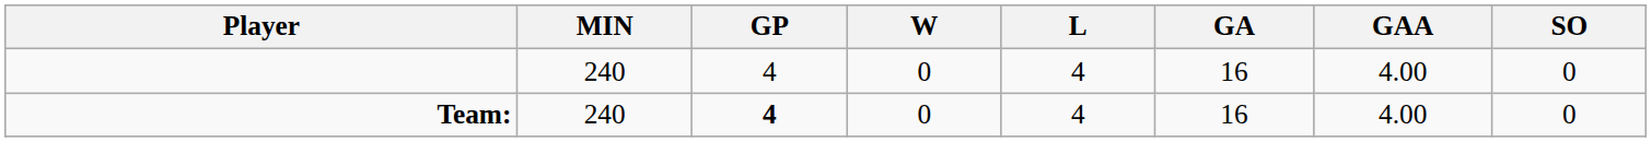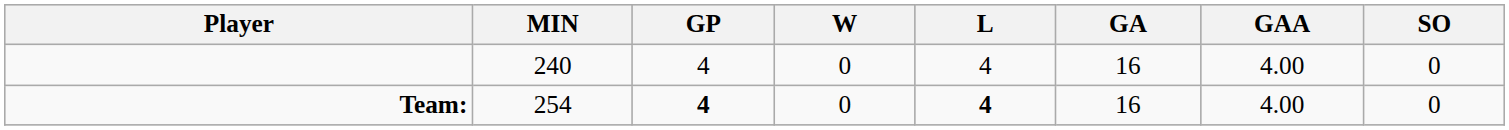Team: | MIN: 240 -> 254
Team: | L: normal -> bold
